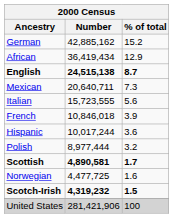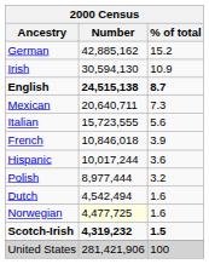- row: African | 36,419,434 | 12.9
+ row: Irish | 30,594,130 | 10.9
- row: Scottish | 4,890,581 | 1.7
+ row: Dutch | 4,542,494 | 1.6
Norwegian | Number: no background -> lightyellow background
